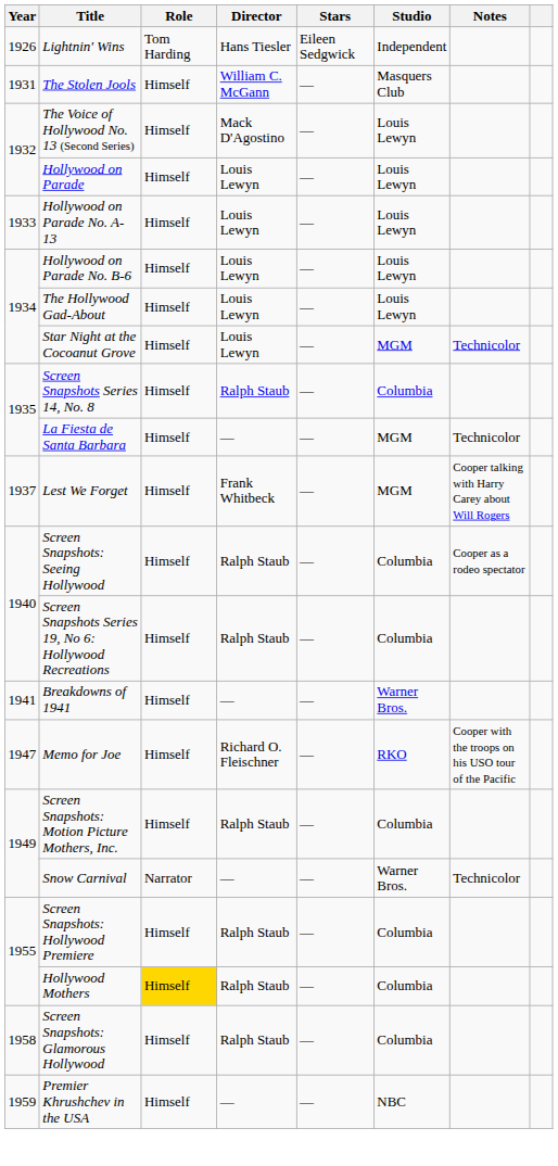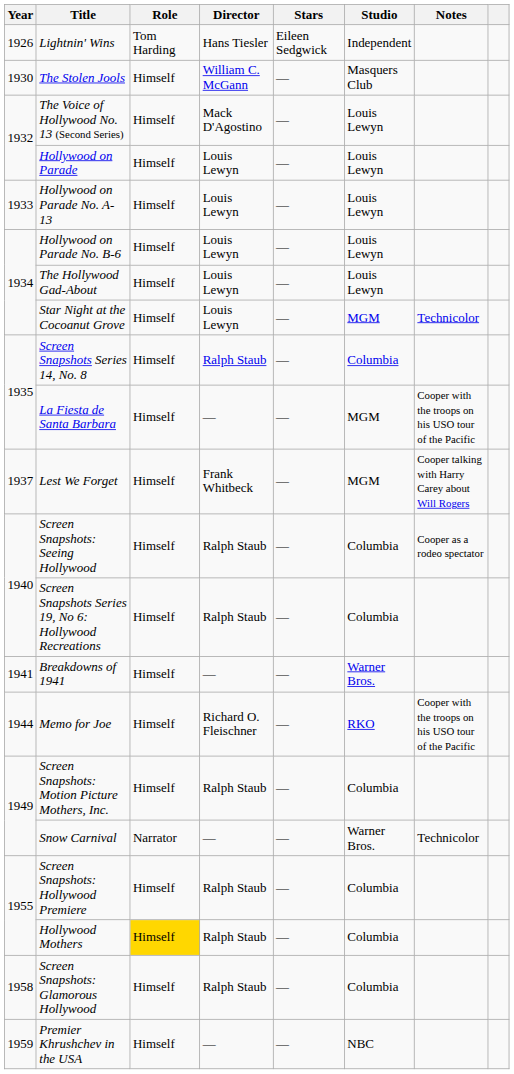The Stolen Jools | Year: 1931 -> 1930
La Fiesta de Santa Barbara | Notes: Technicolor -> Cooper with the troops on his USO tour of the Pacific
Memo for Joe | Year: 1947 -> 1944
